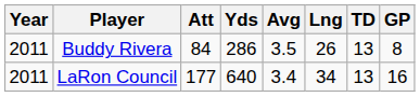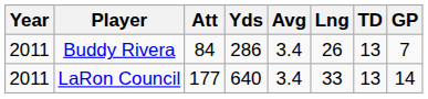Buddy Rivera | Avg: 3.5 -> 3.4
Buddy Rivera | GP: 8 -> 7
LaRon Council | Lng: 34 -> 33
LaRon Council | GP: 16 -> 14
